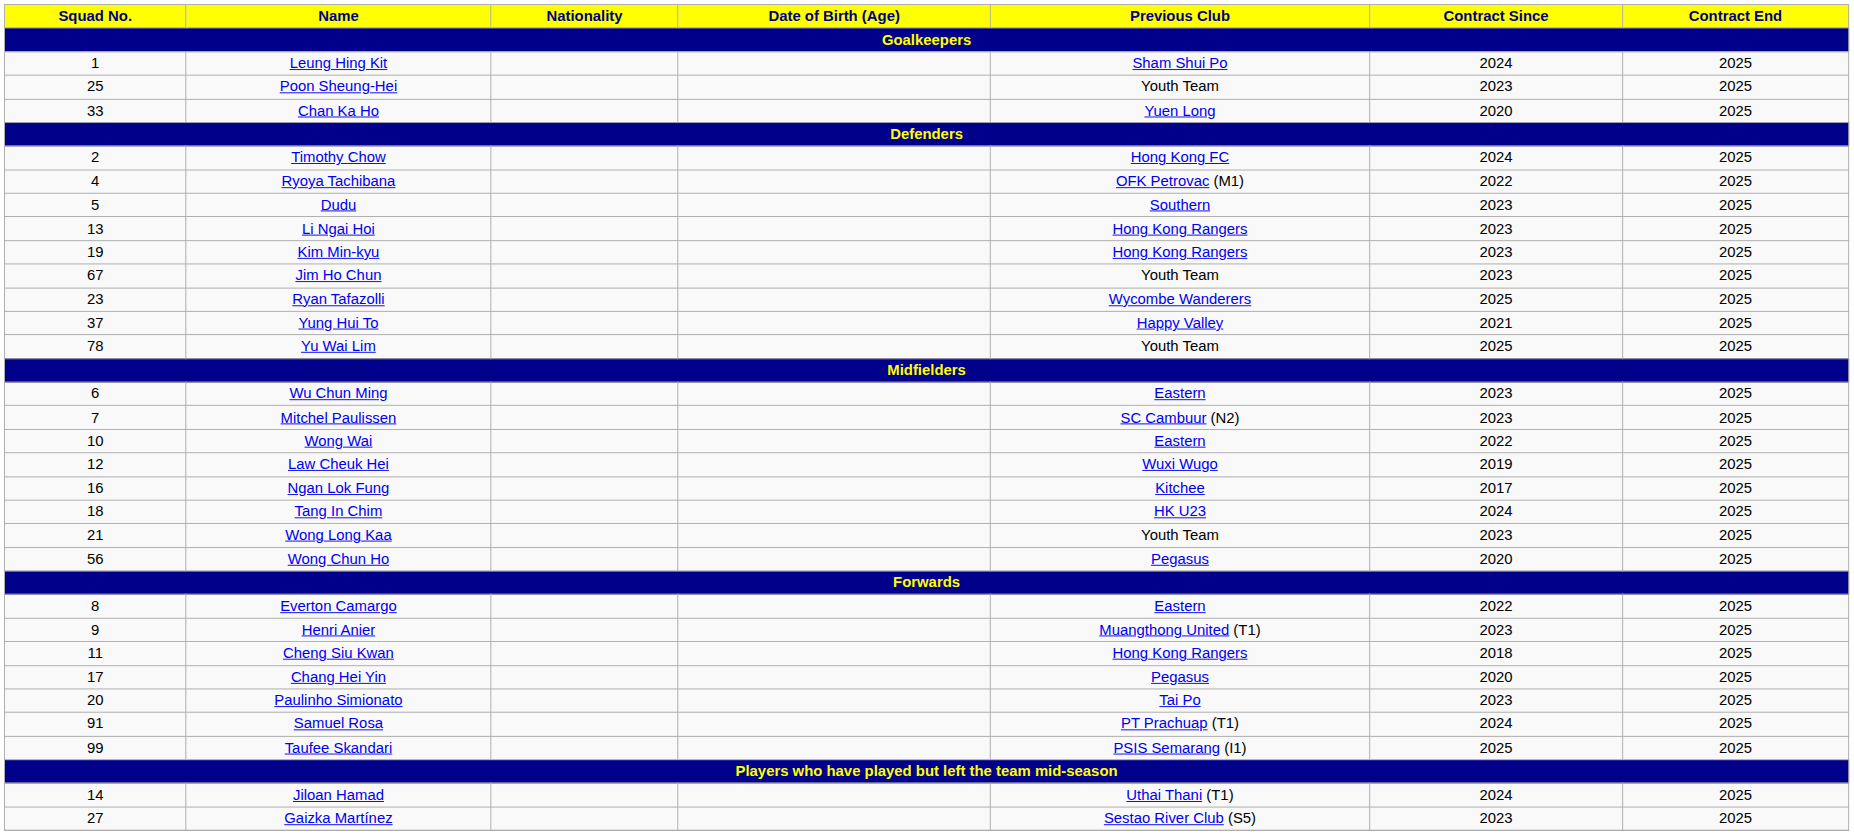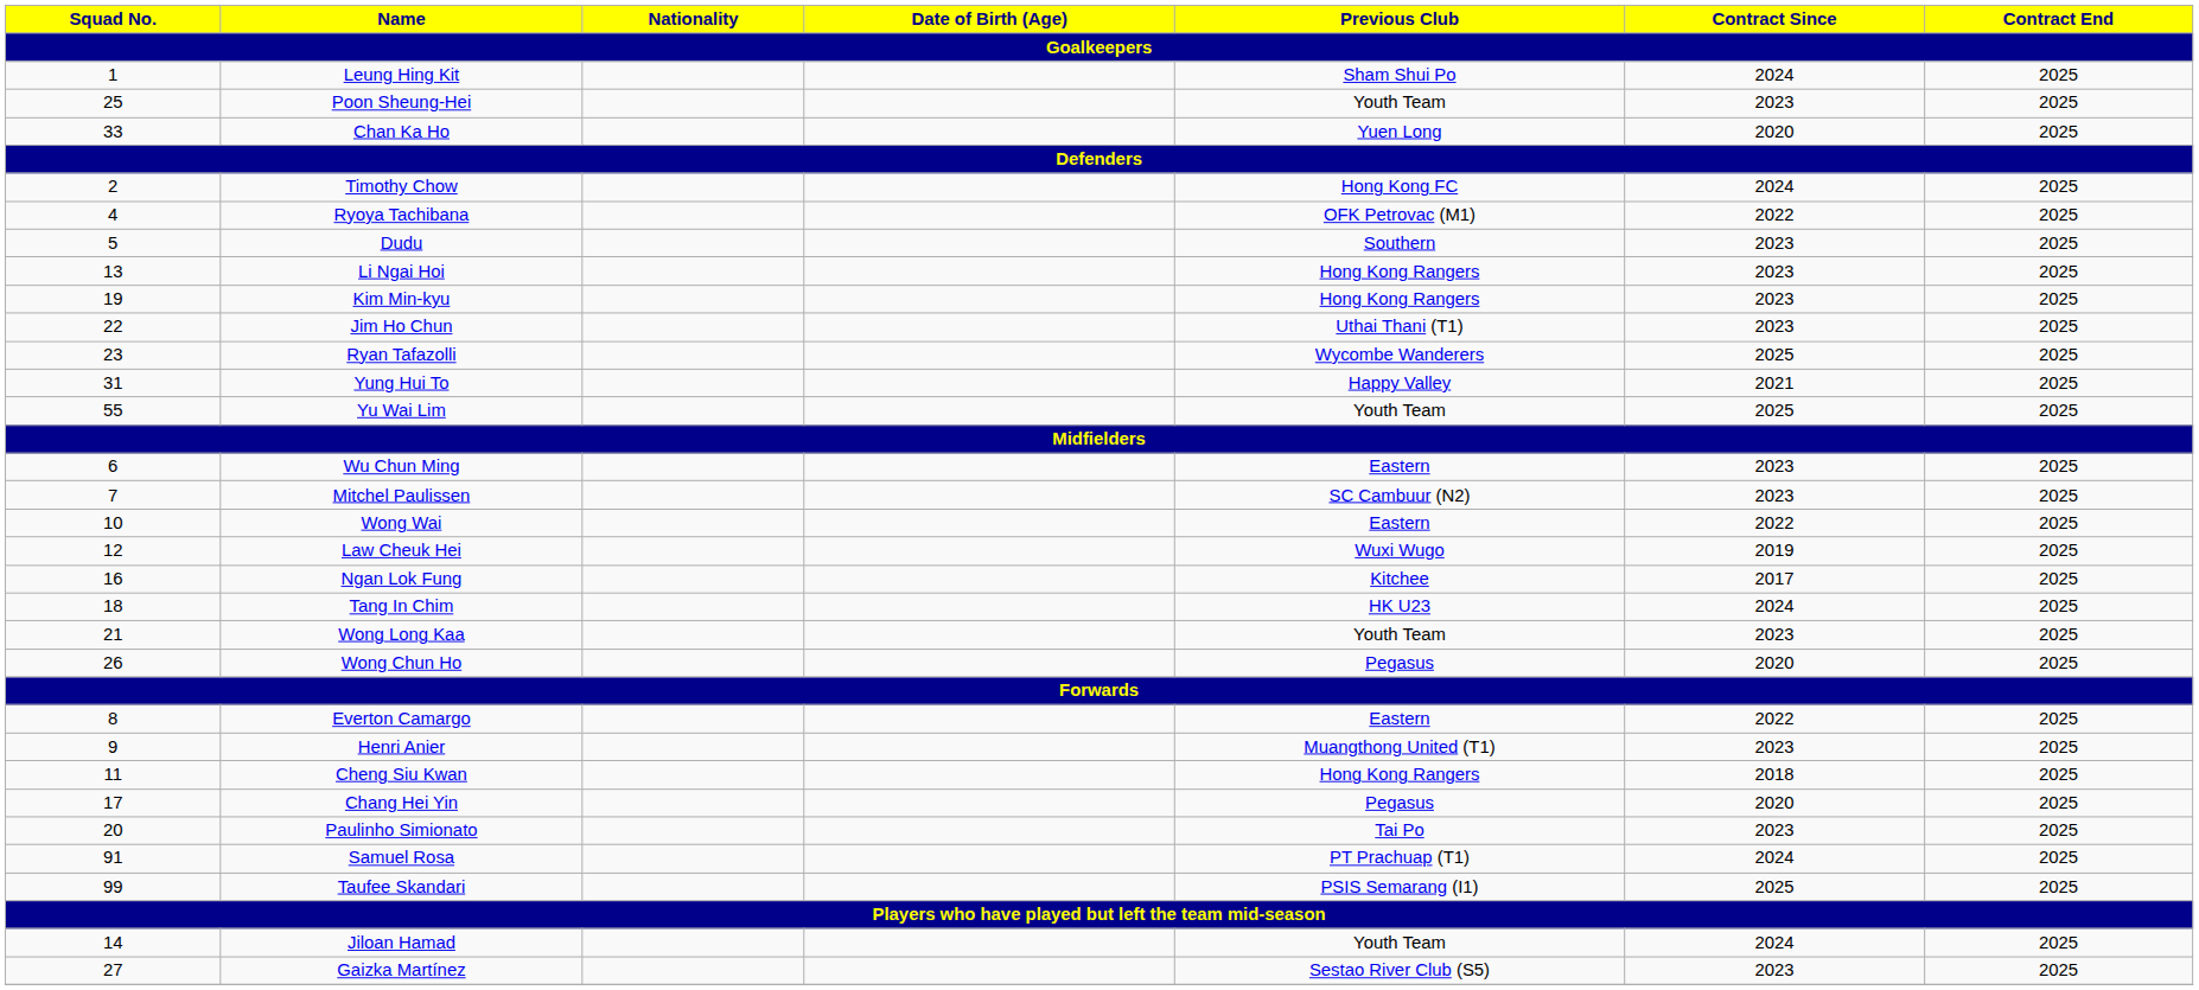Jim Ho Chun | Squad No.: 67 -> 22
Jim Ho Chun | Previous Club: Youth Team -> Uthai Thani (T1)
Yung Hui To | Squad No.: 37 -> 31
Yu Wai Lim | Squad No.: 78 -> 55
Wong Chun Ho | Squad No.: 56 -> 26
Jiloan Hamad | Previous Club: Uthai Thani (T1) -> Youth Team
